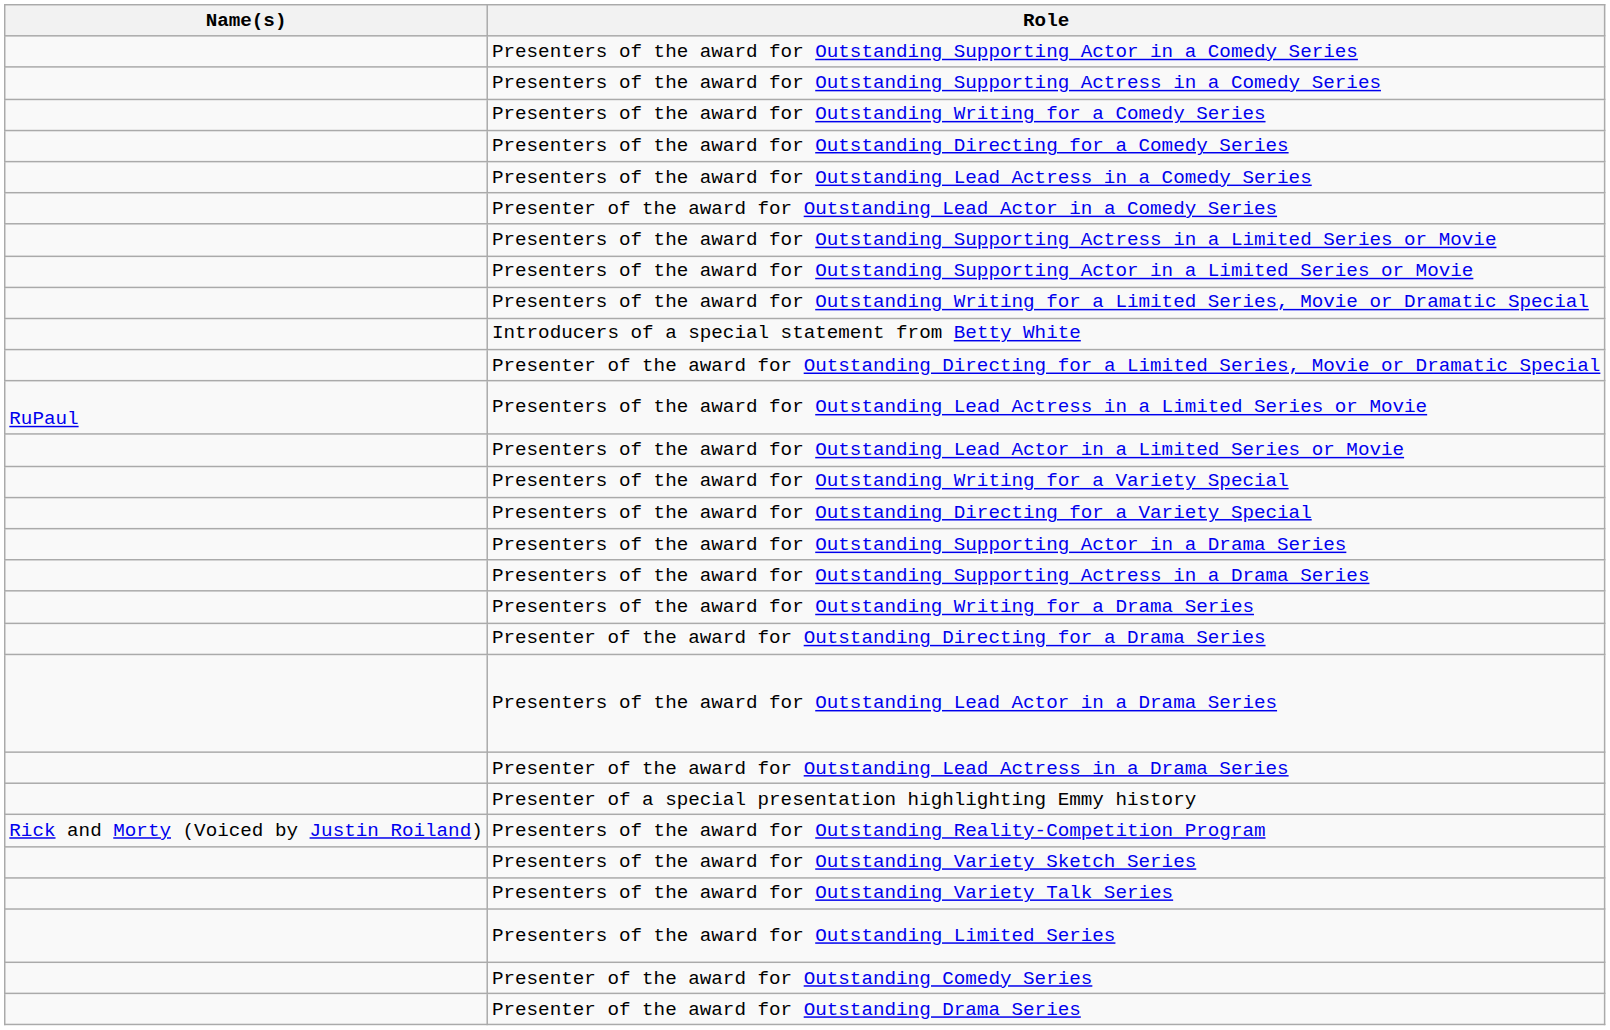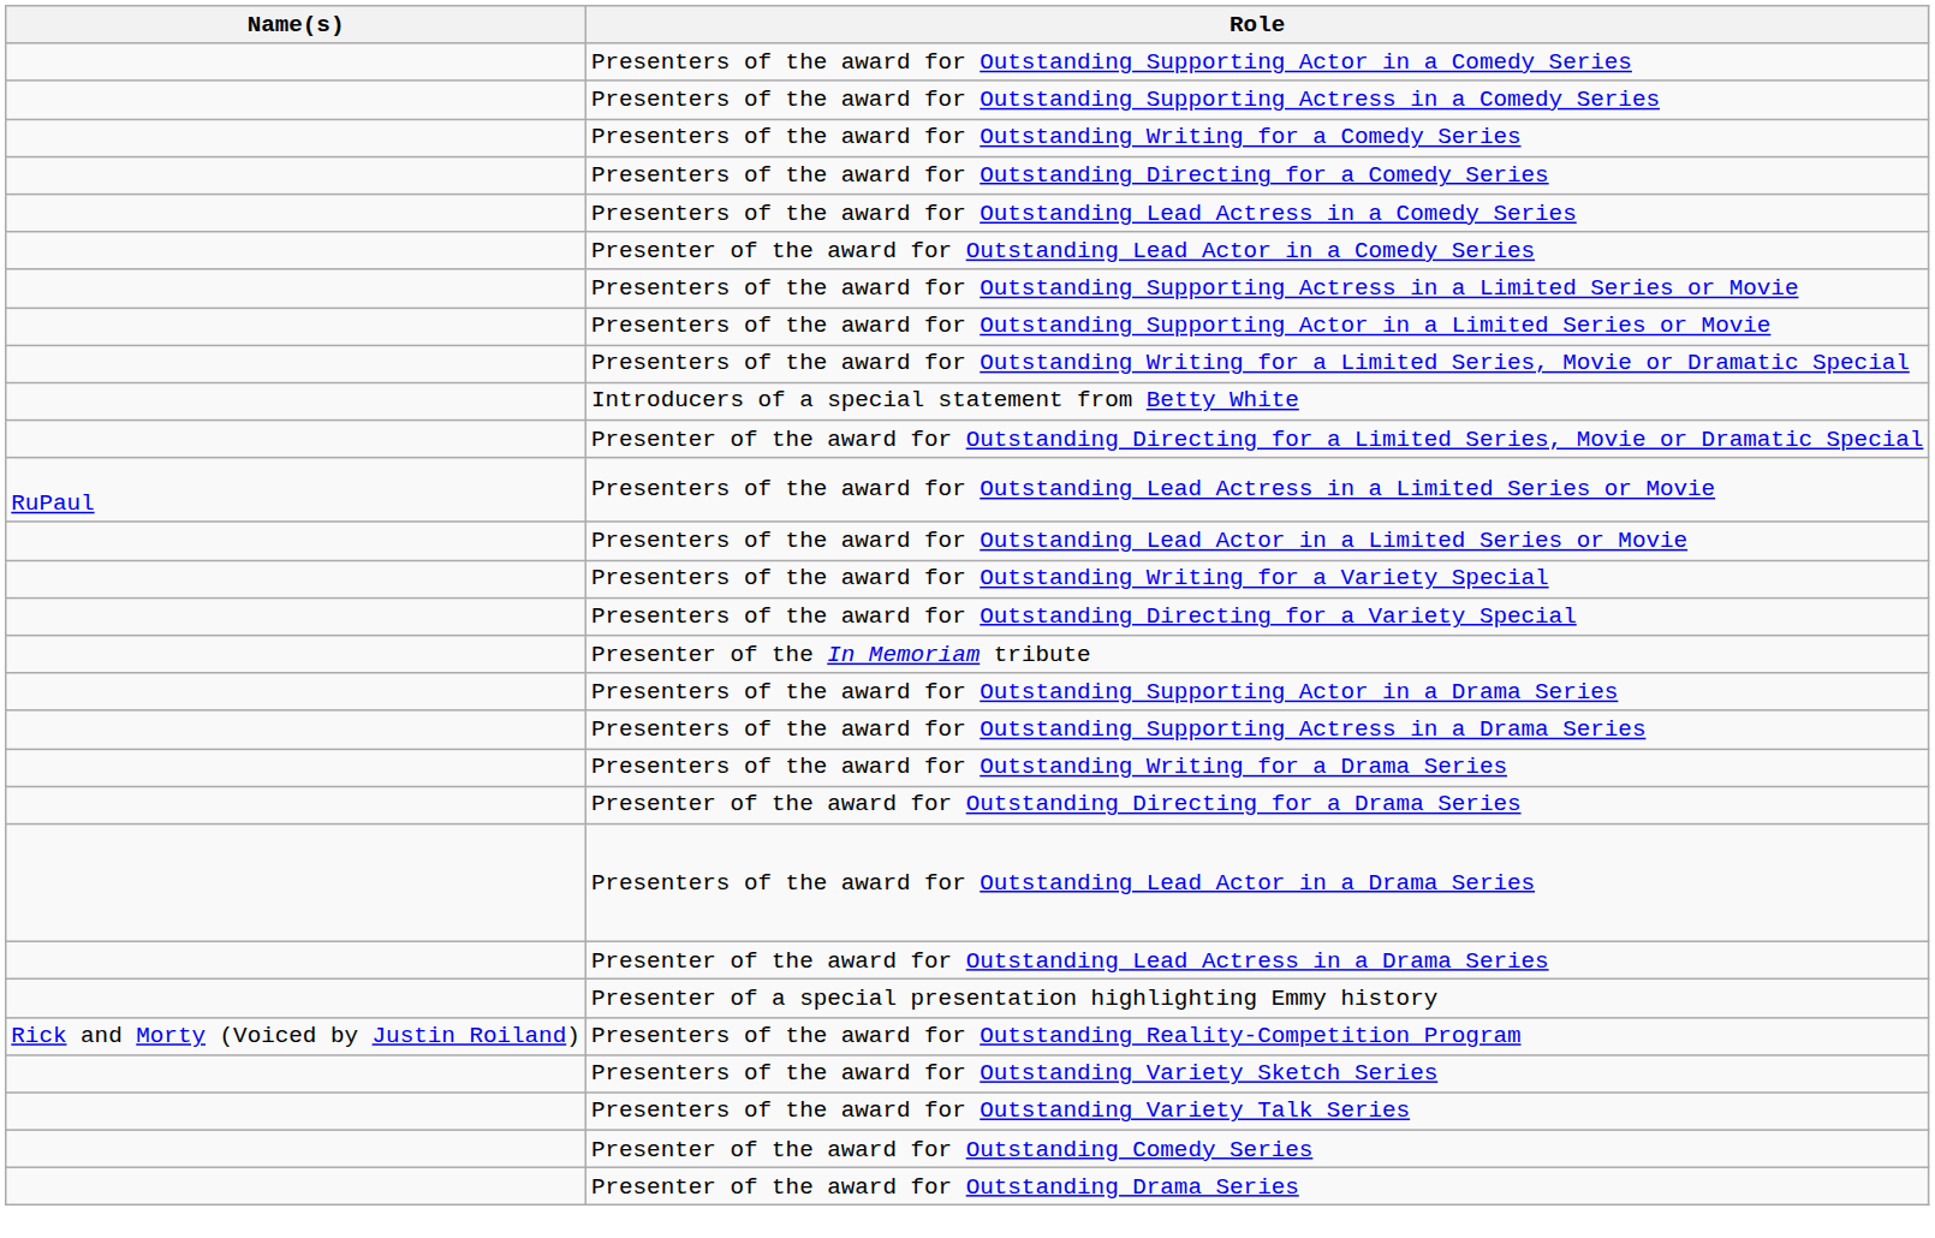+ row: Presenter of the In Memoriam tribute
- row: Presenters of the award for Outstanding Limited Series
